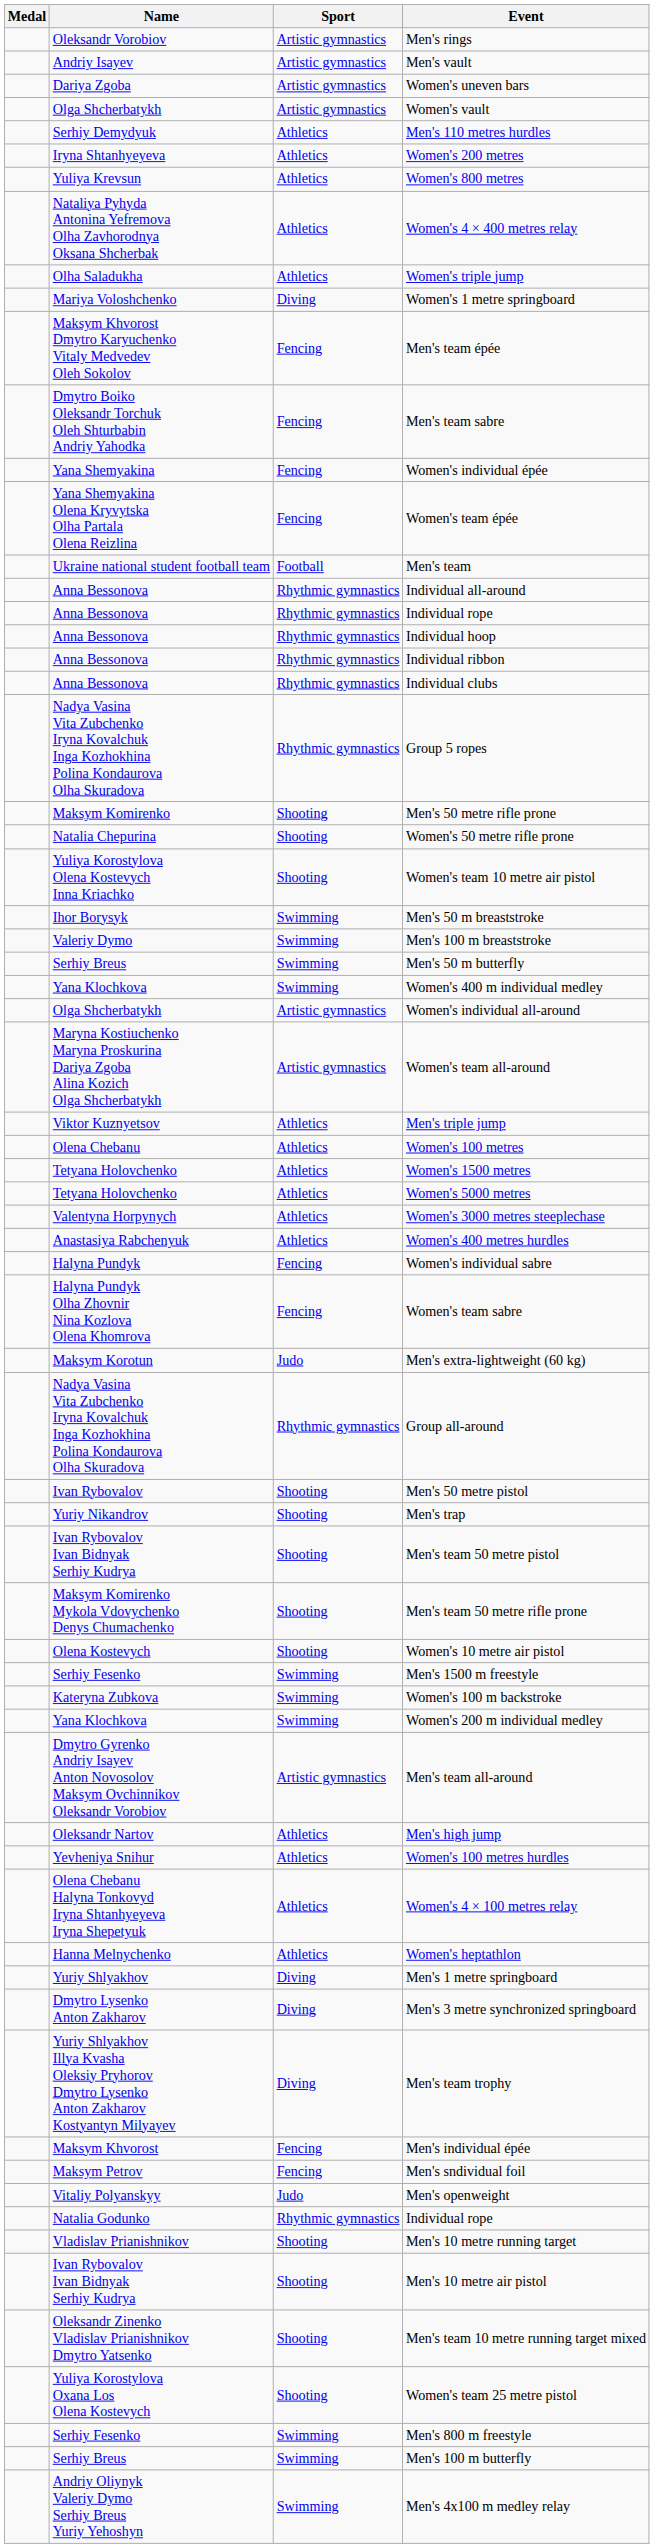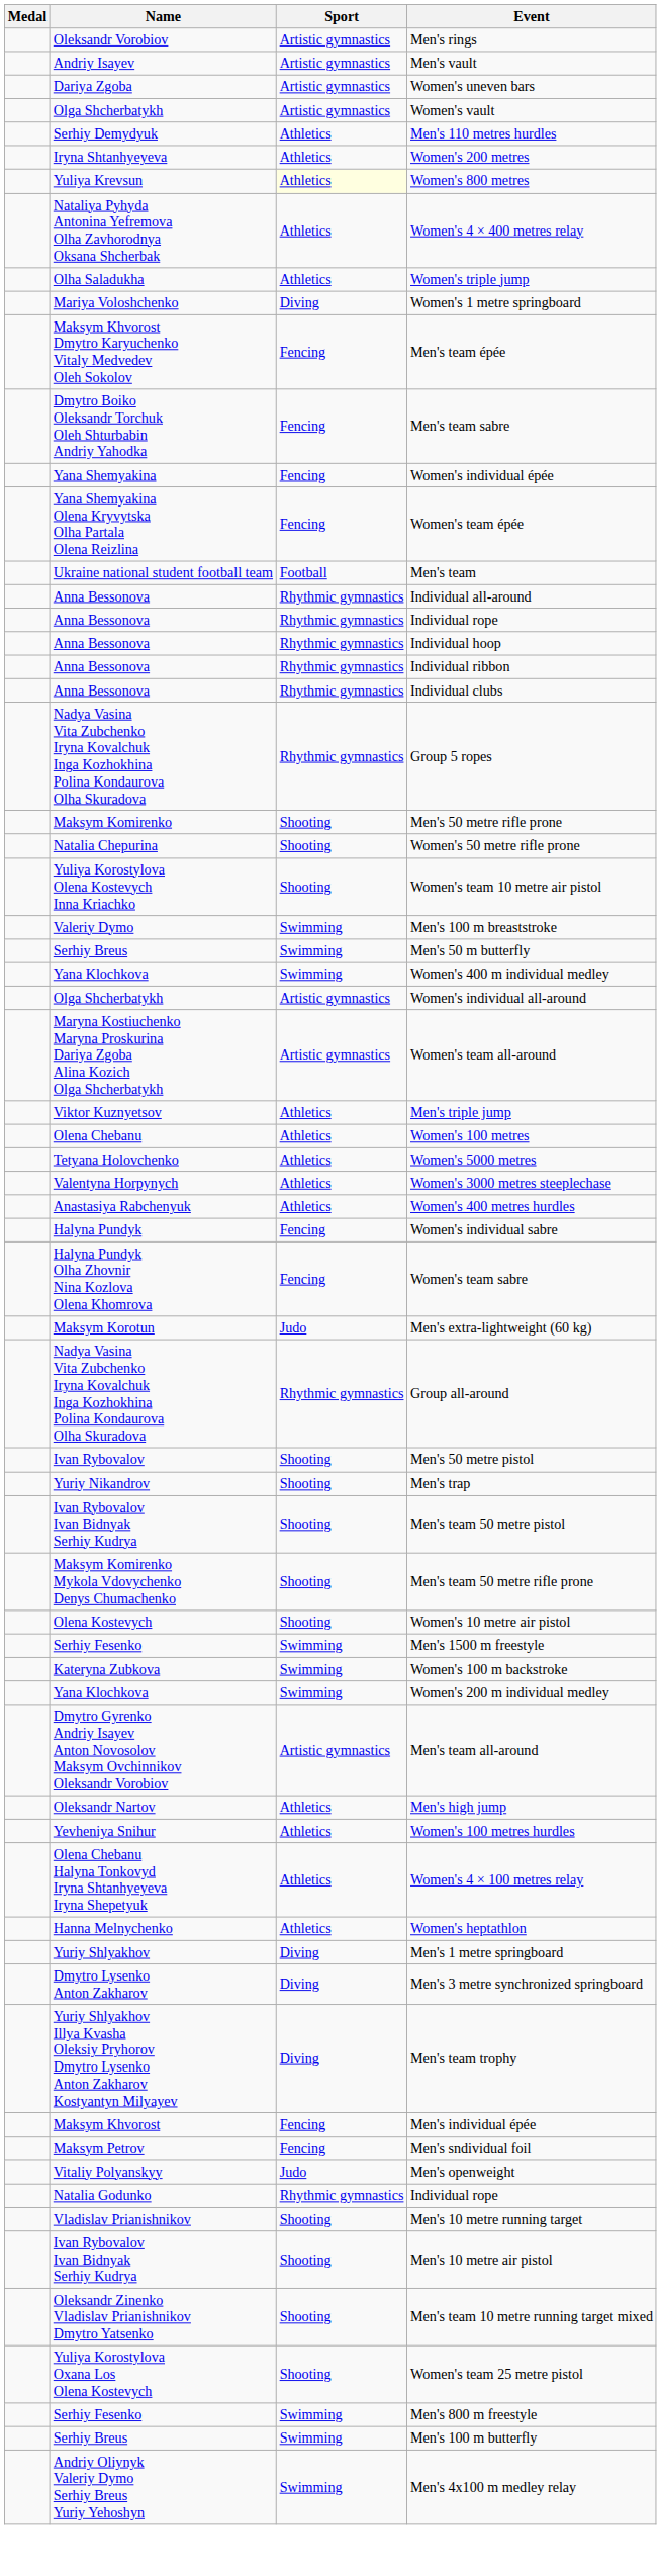Women's 800 metres | Sport: no background -> lightyellow background
- row: Ihor Borysyk | Swimming | Men's 50 m breaststroke
- row: Tetyana Holovchenko | Athletics | Women's 1500 metres
